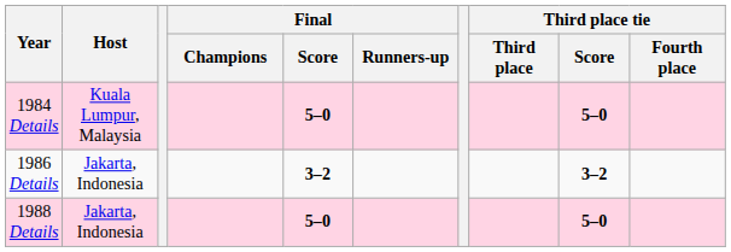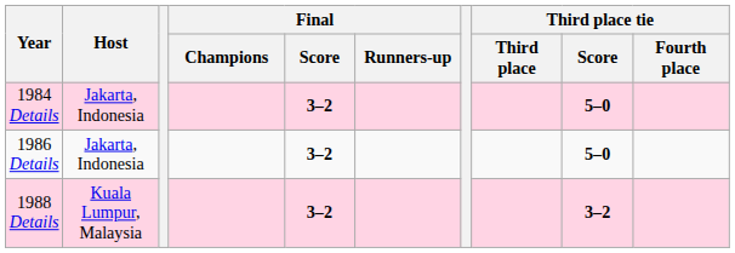1984 Details | Host: Kuala Lumpur, Malaysia -> Jakarta, Indonesia
1984 Details | Final / Score: 5–0 -> 3–2
1986 Details | Third place tie / Score: 3–2 -> 5–0
1988 Details | Host: Jakarta, Indonesia -> Kuala Lumpur, Malaysia
1988 Details | Final / Score: 5–0 -> 3–2
1988 Details | Third place tie / Score: 5–0 -> 3–2
